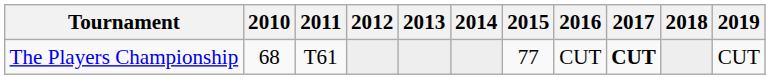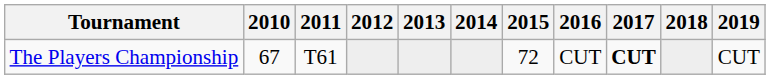The Players Championship | 2010: 68 -> 67
The Players Championship | 2015: 77 -> 72
